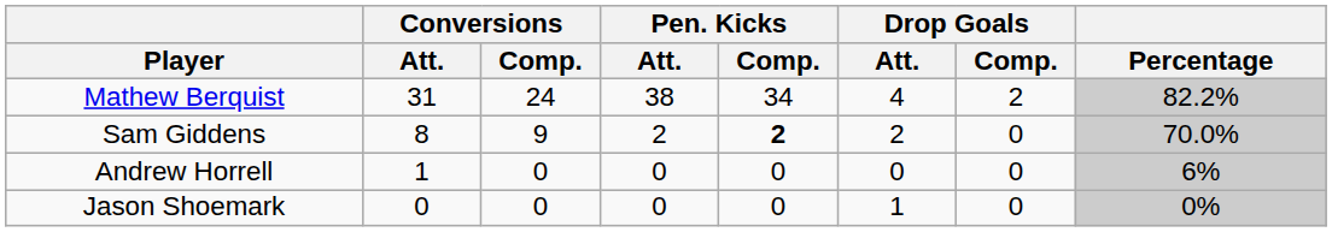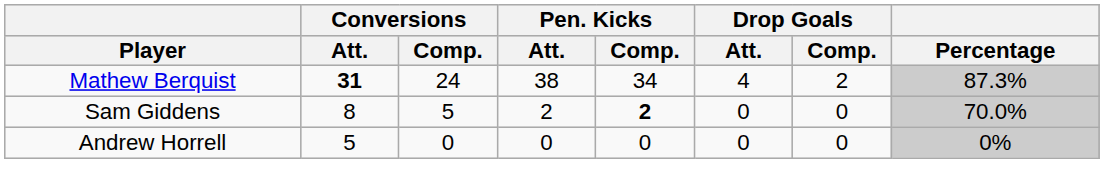Mathew Berquist | Conversions / Att.: normal -> bold
Mathew Berquist | Percentage: 82.2% -> 87.3%
Sam Giddens | Conversions / Comp.: 9 -> 5
Sam Giddens | Drop Goals / Att.: 2 -> 0
Andrew Horrell | Conversions / Att.: 1 -> 5
Andrew Horrell | Percentage: 6% -> 0%
- row: Jason Shoemark | 0 | 0 | 0 | 0 | 1 | 0 | 0%
